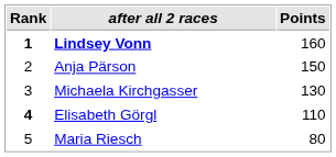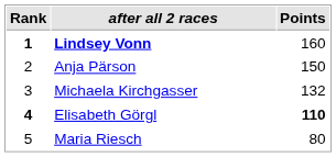Michaela Kirchgasser | Points: 130 -> 132
Elisabeth Görgl | Points: normal -> bold
